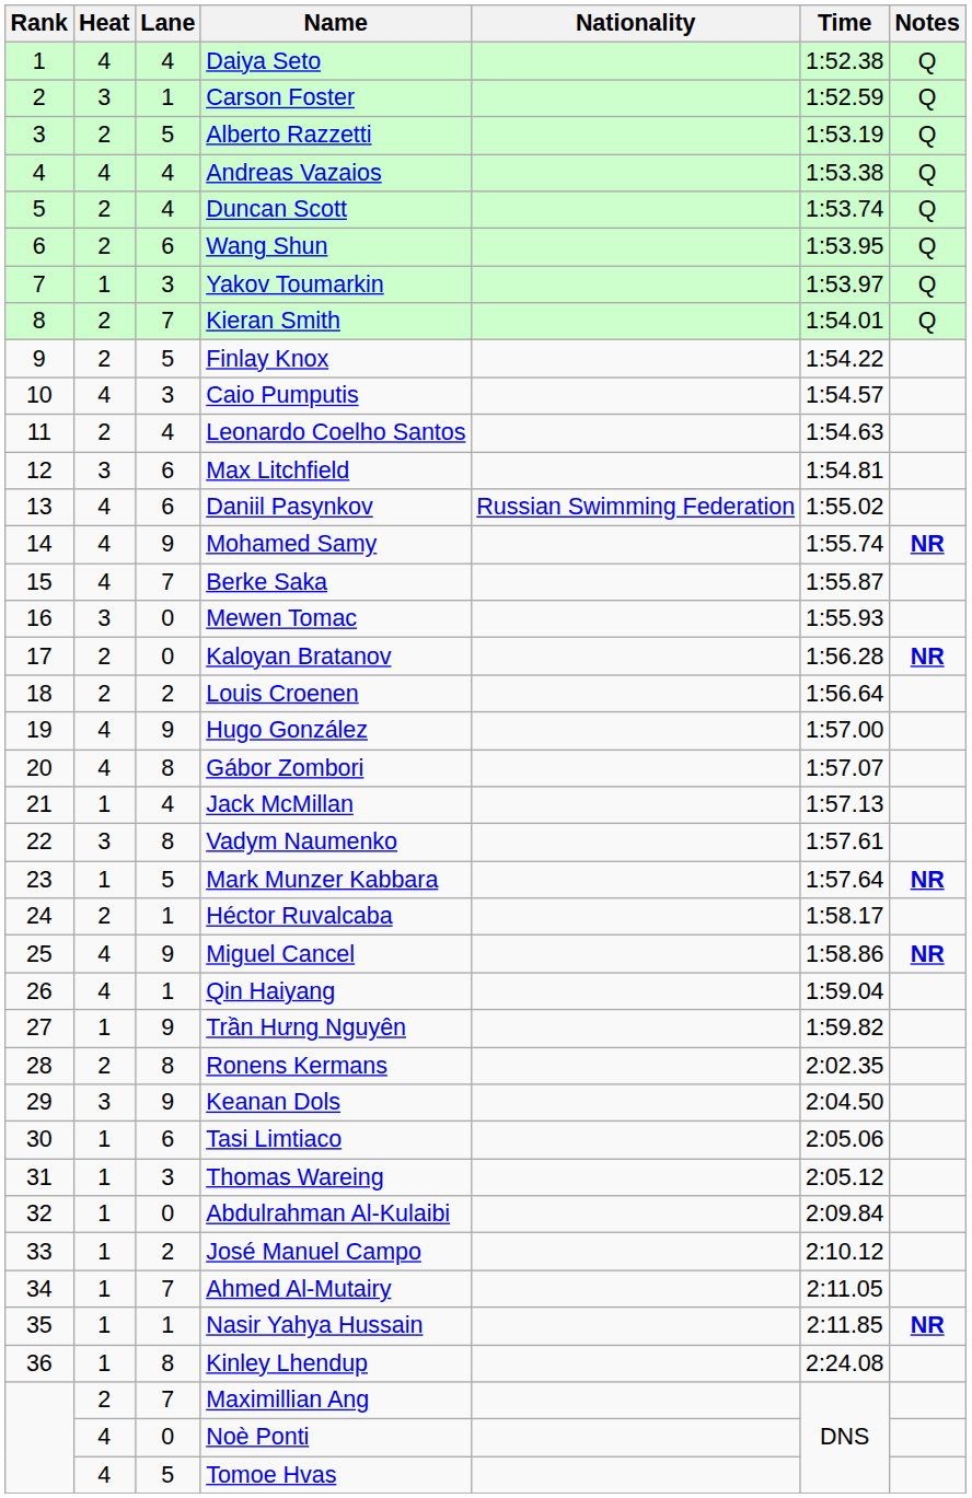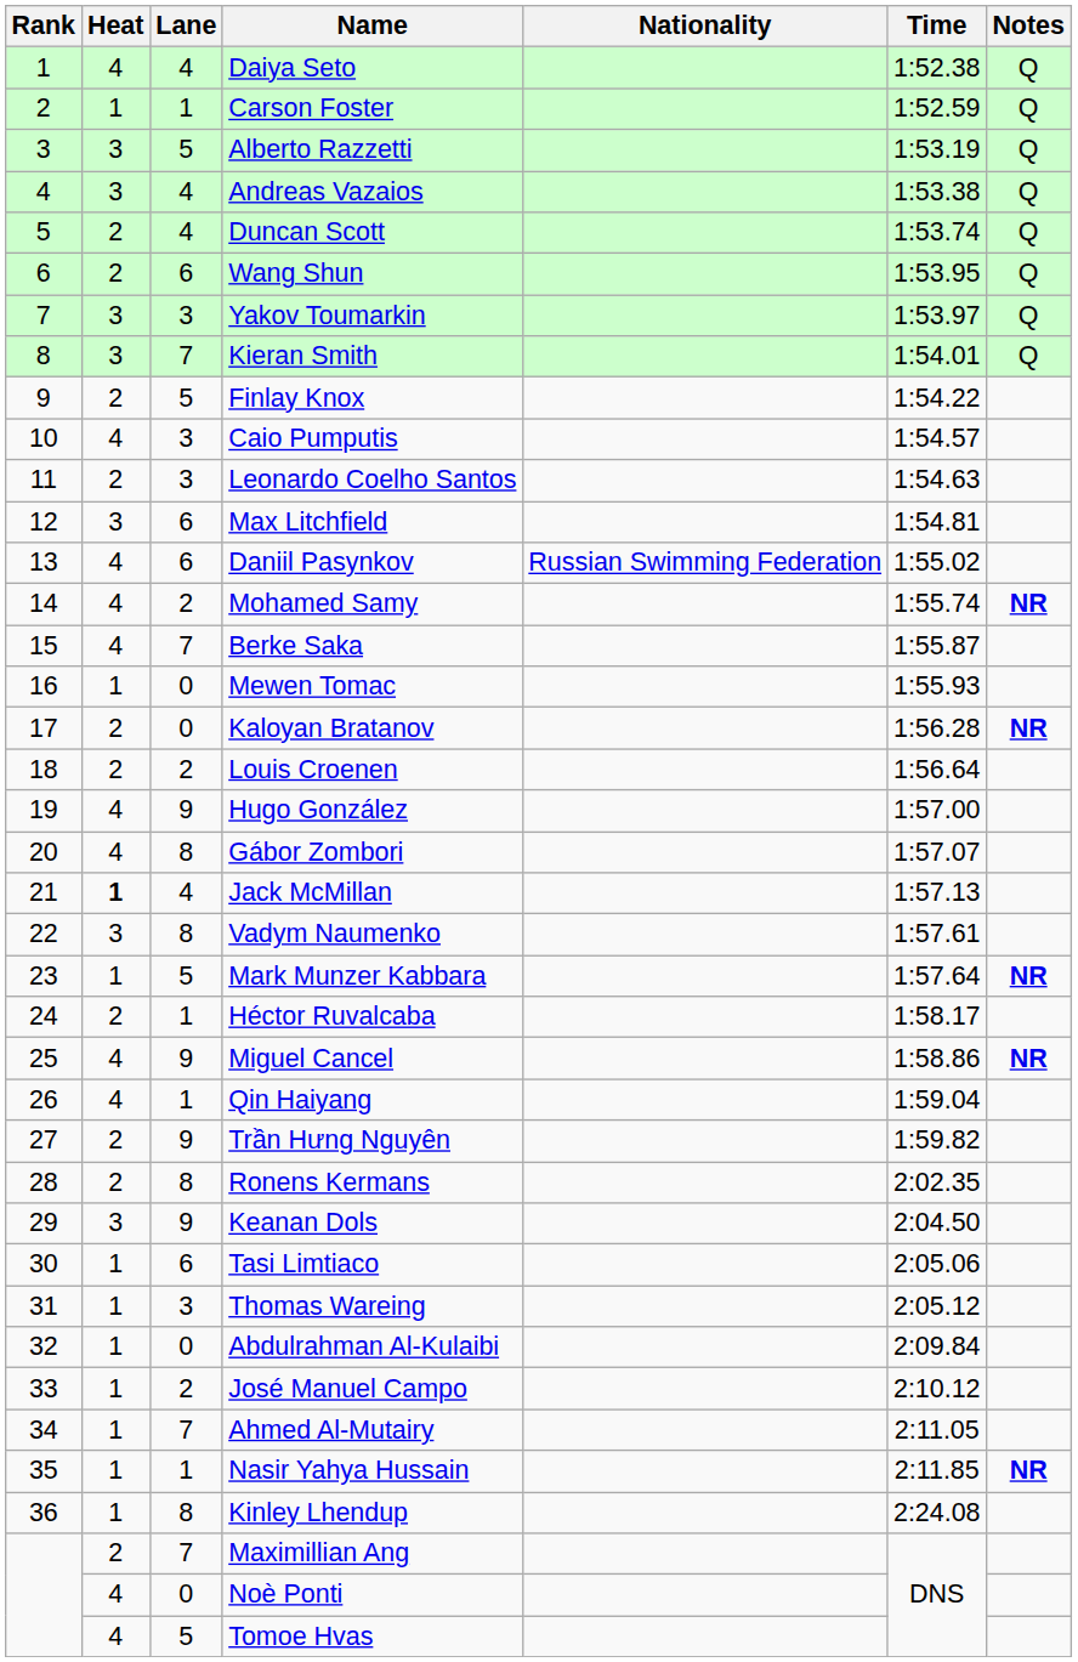Carson Foster | Heat: 3 -> 1
Alberto Razzetti | Heat: 2 -> 3
Andreas Vazaios | Heat: 4 -> 3
Yakov Toumarkin | Heat: 1 -> 3
Kieran Smith | Heat: 2 -> 3
Leonardo Coelho Santos | Lane: 4 -> 3
Mohamed Samy | Lane: 9 -> 2
Mewen Tomac | Heat: 3 -> 1
Jack McMillan | Heat: normal -> bold
Trần Hưng Nguyên | Heat: 1 -> 2
